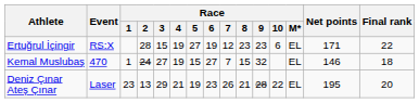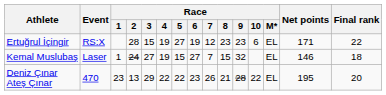Kemal Muslubaş | Event: 470 -> Laser
Deniz Çınar Ateş Çınar | Event: Laser -> 470
Deniz Çınar Ateş Çınar | Race / 4: 21 -> 22
Deniz Çınar Ateş Çınar | Race / 5: 19 -> 22
